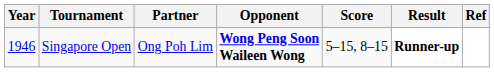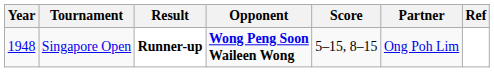columns swapped: Partner <-> Result
Singapore Open | Year: 1946 -> 1948
